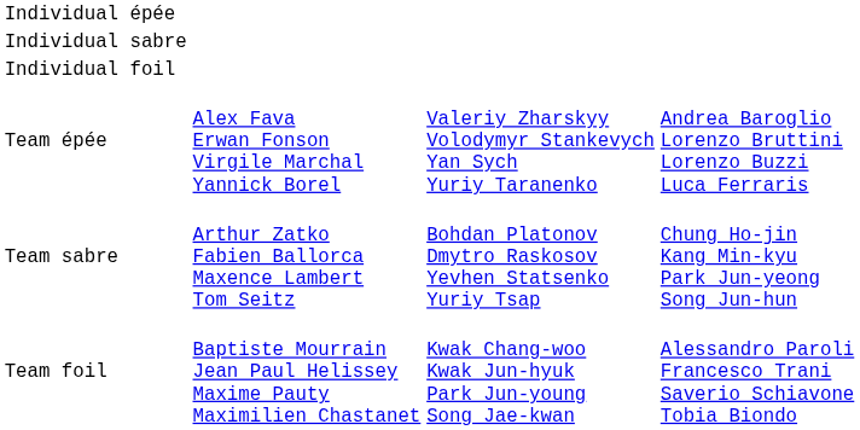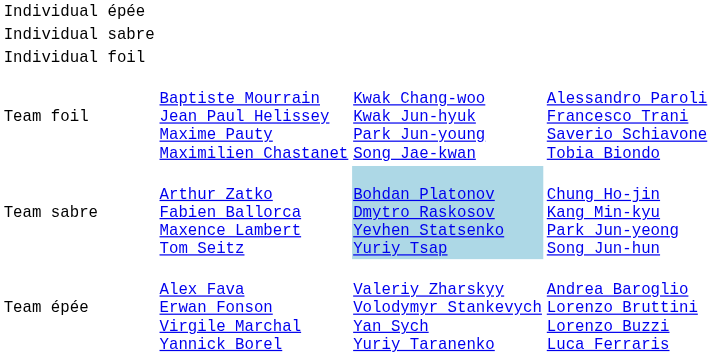rows swapped: Team épée <-> Team foil
Team sabre | column 3: no background -> lightblue background
